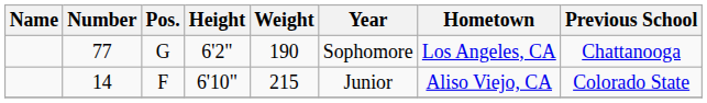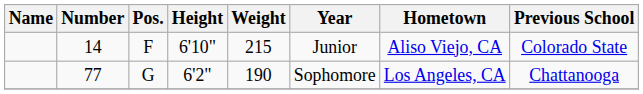rows swapped: 14 <-> 77
